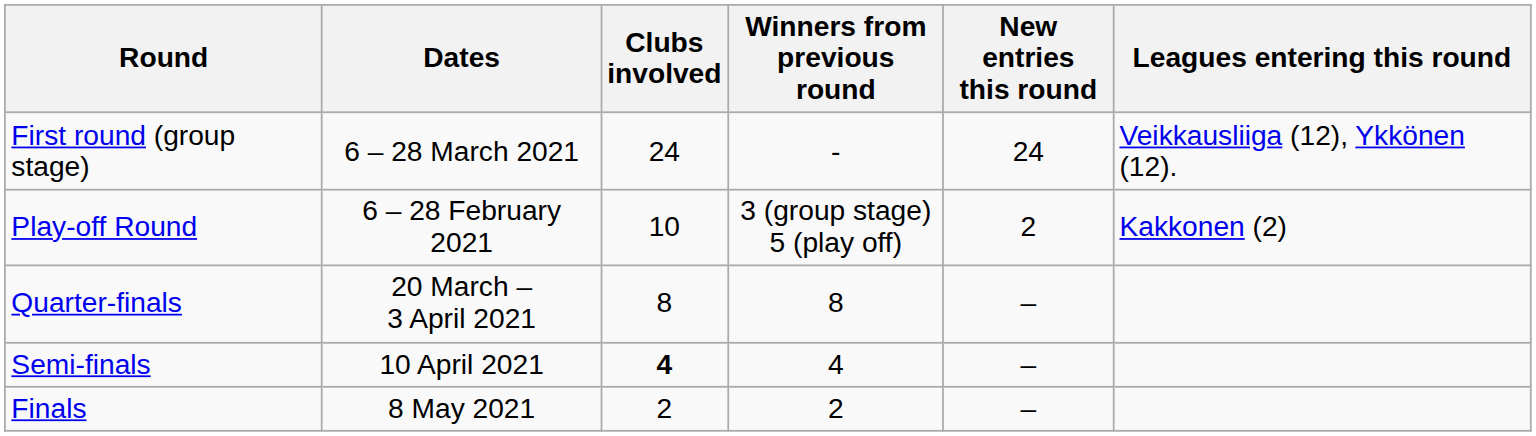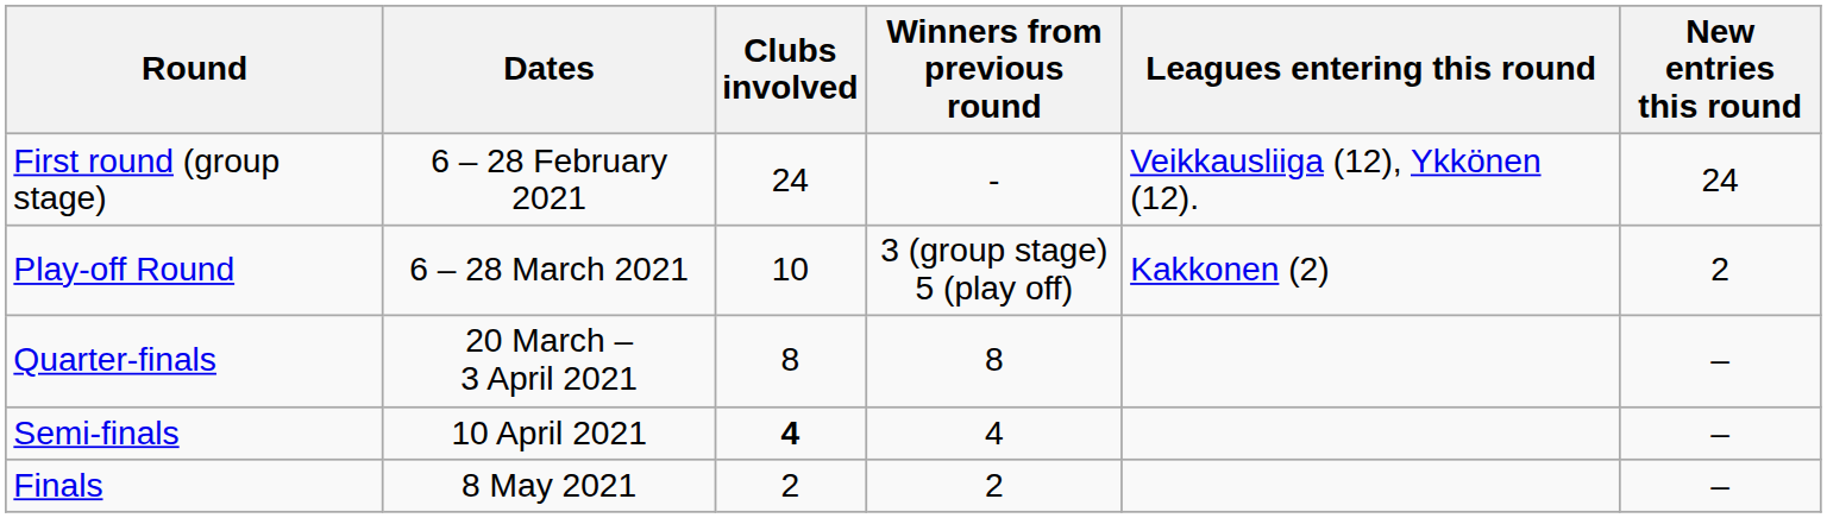columns swapped: New entries this round <-> Leagues entering this round
First round (group stage) | Dates: 6 – 28 March 2021 -> 6 – 28 February 2021
Play-off Round | Dates: 6 – 28 February 2021 -> 6 – 28 March 2021
